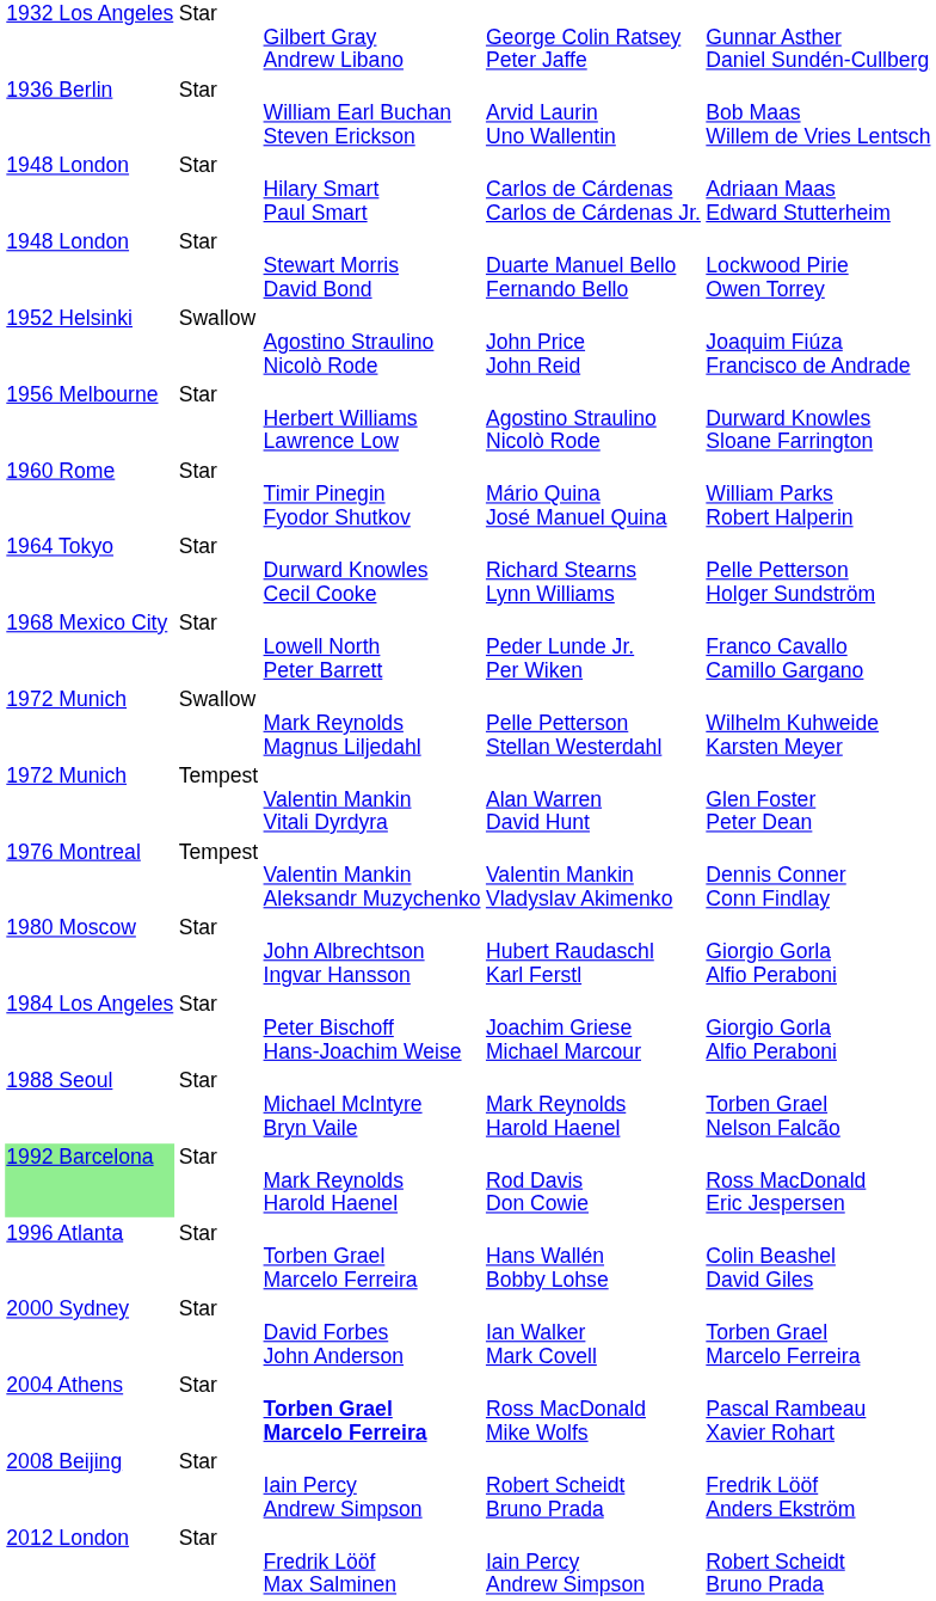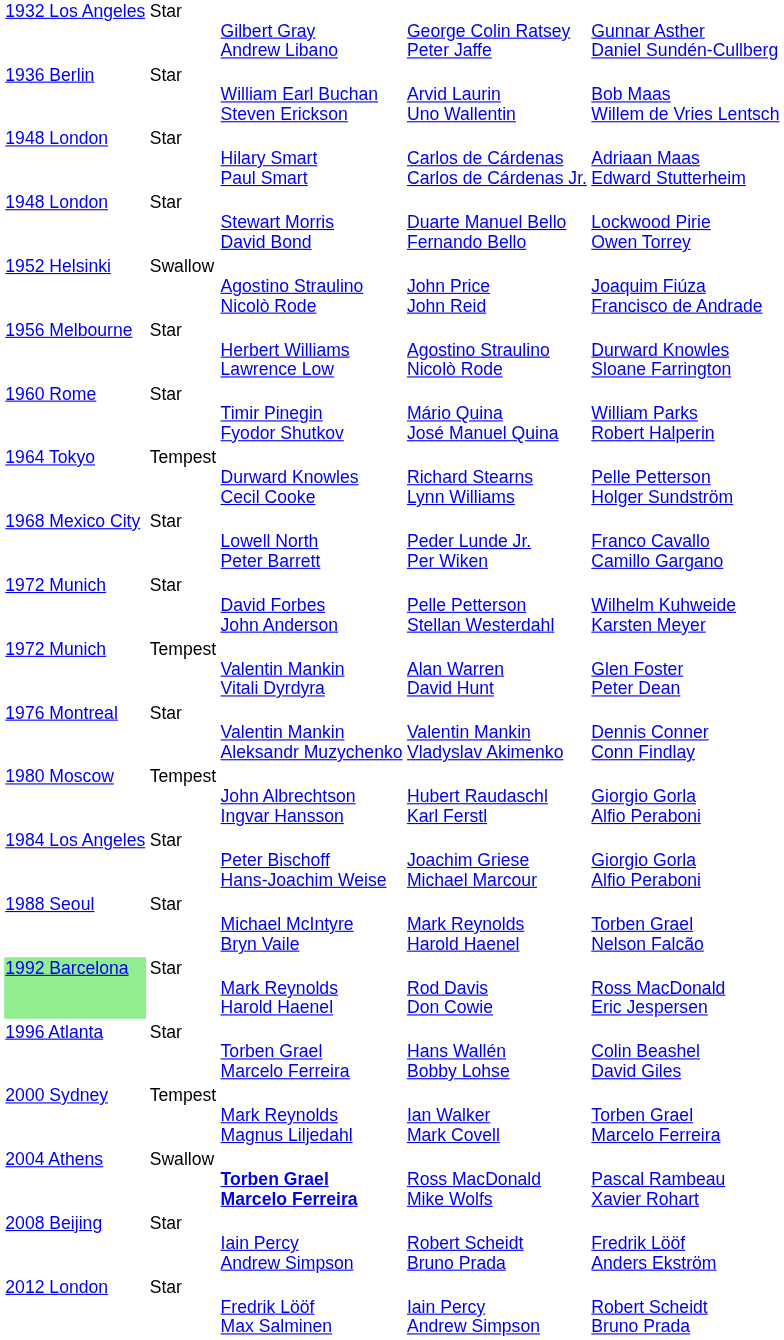Richard Stearns Lynn Williams | column 2: Star -> Tempest
Pelle Petterson Stellan Westerdahl | column 2: Swallow -> Star
Pelle Petterson Stellan Westerdahl | column 3: Mark Reynolds Magnus Liljedahl -> David Forbes John Anderson
Valentin Mankin Vladyslav Akimenko | column 2: Tempest -> Star
Hubert Raudaschl Karl Ferstl | column 2: Star -> Tempest
Ian Walker Mark Covell | column 2: Star -> Tempest
Ian Walker Mark Covell | column 3: David Forbes John Anderson -> Mark Reynolds Magnus Liljedahl
Ross MacDonald Mike Wolfs | column 2: Star -> Swallow
